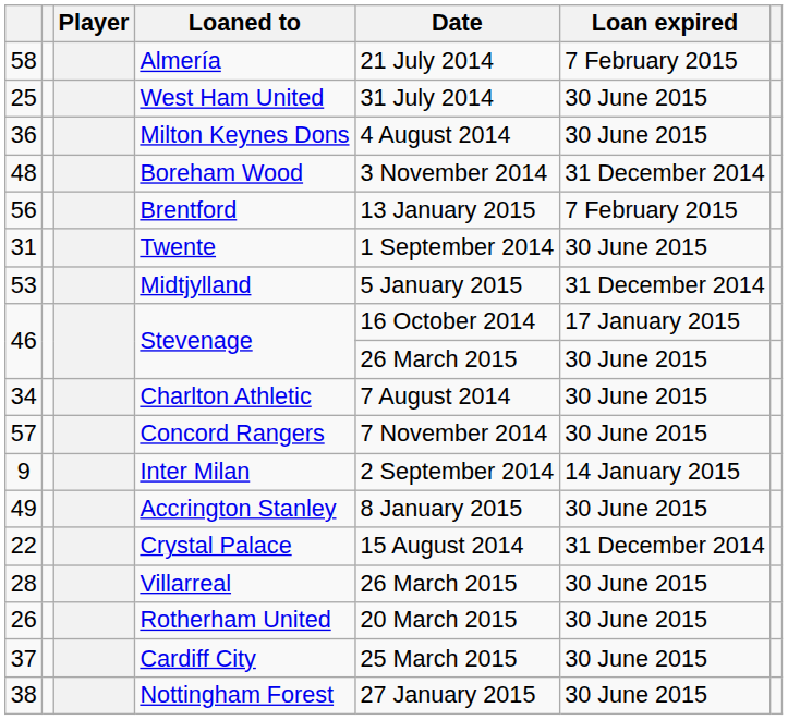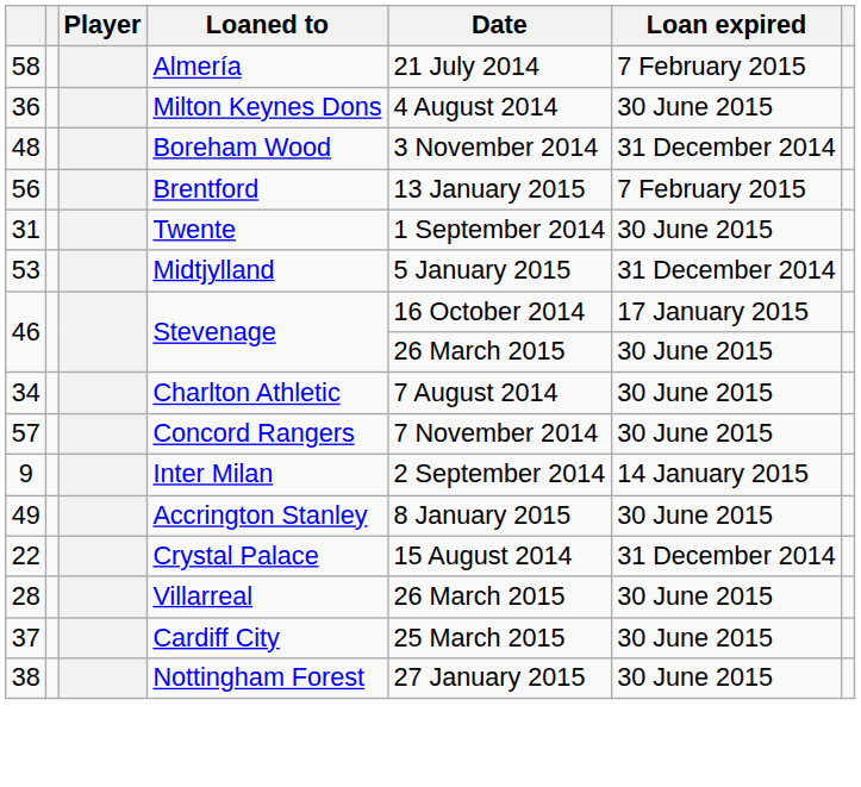- row: 25 | West Ham United | 31 July 2014 | 30 June 2015
- row: 26 | Rotherham United | 20 March 2015 | 30 June 2015
